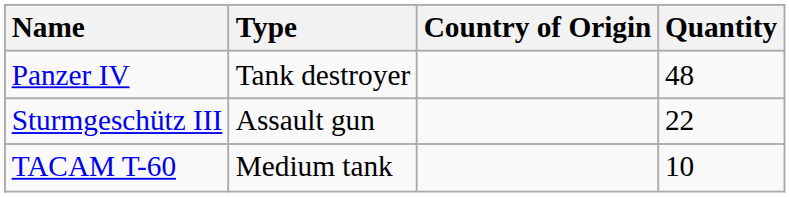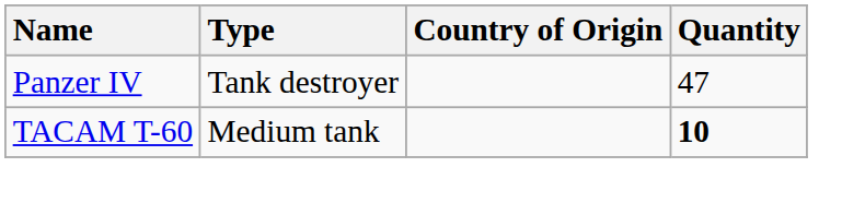Panzer IV | Quantity: 48 -> 47
- row: Sturmgeschütz III | Assault gun | 22
TACAM T-60 | Quantity: normal -> bold
